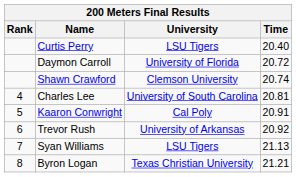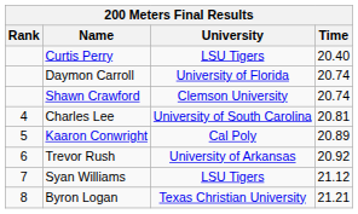Daymon Carroll | Time: 20.72 -> 20.74
Kaaron Conwright | Time: 20.91 -> 20.89
Syan Williams | Time: 21.13 -> 21.12
